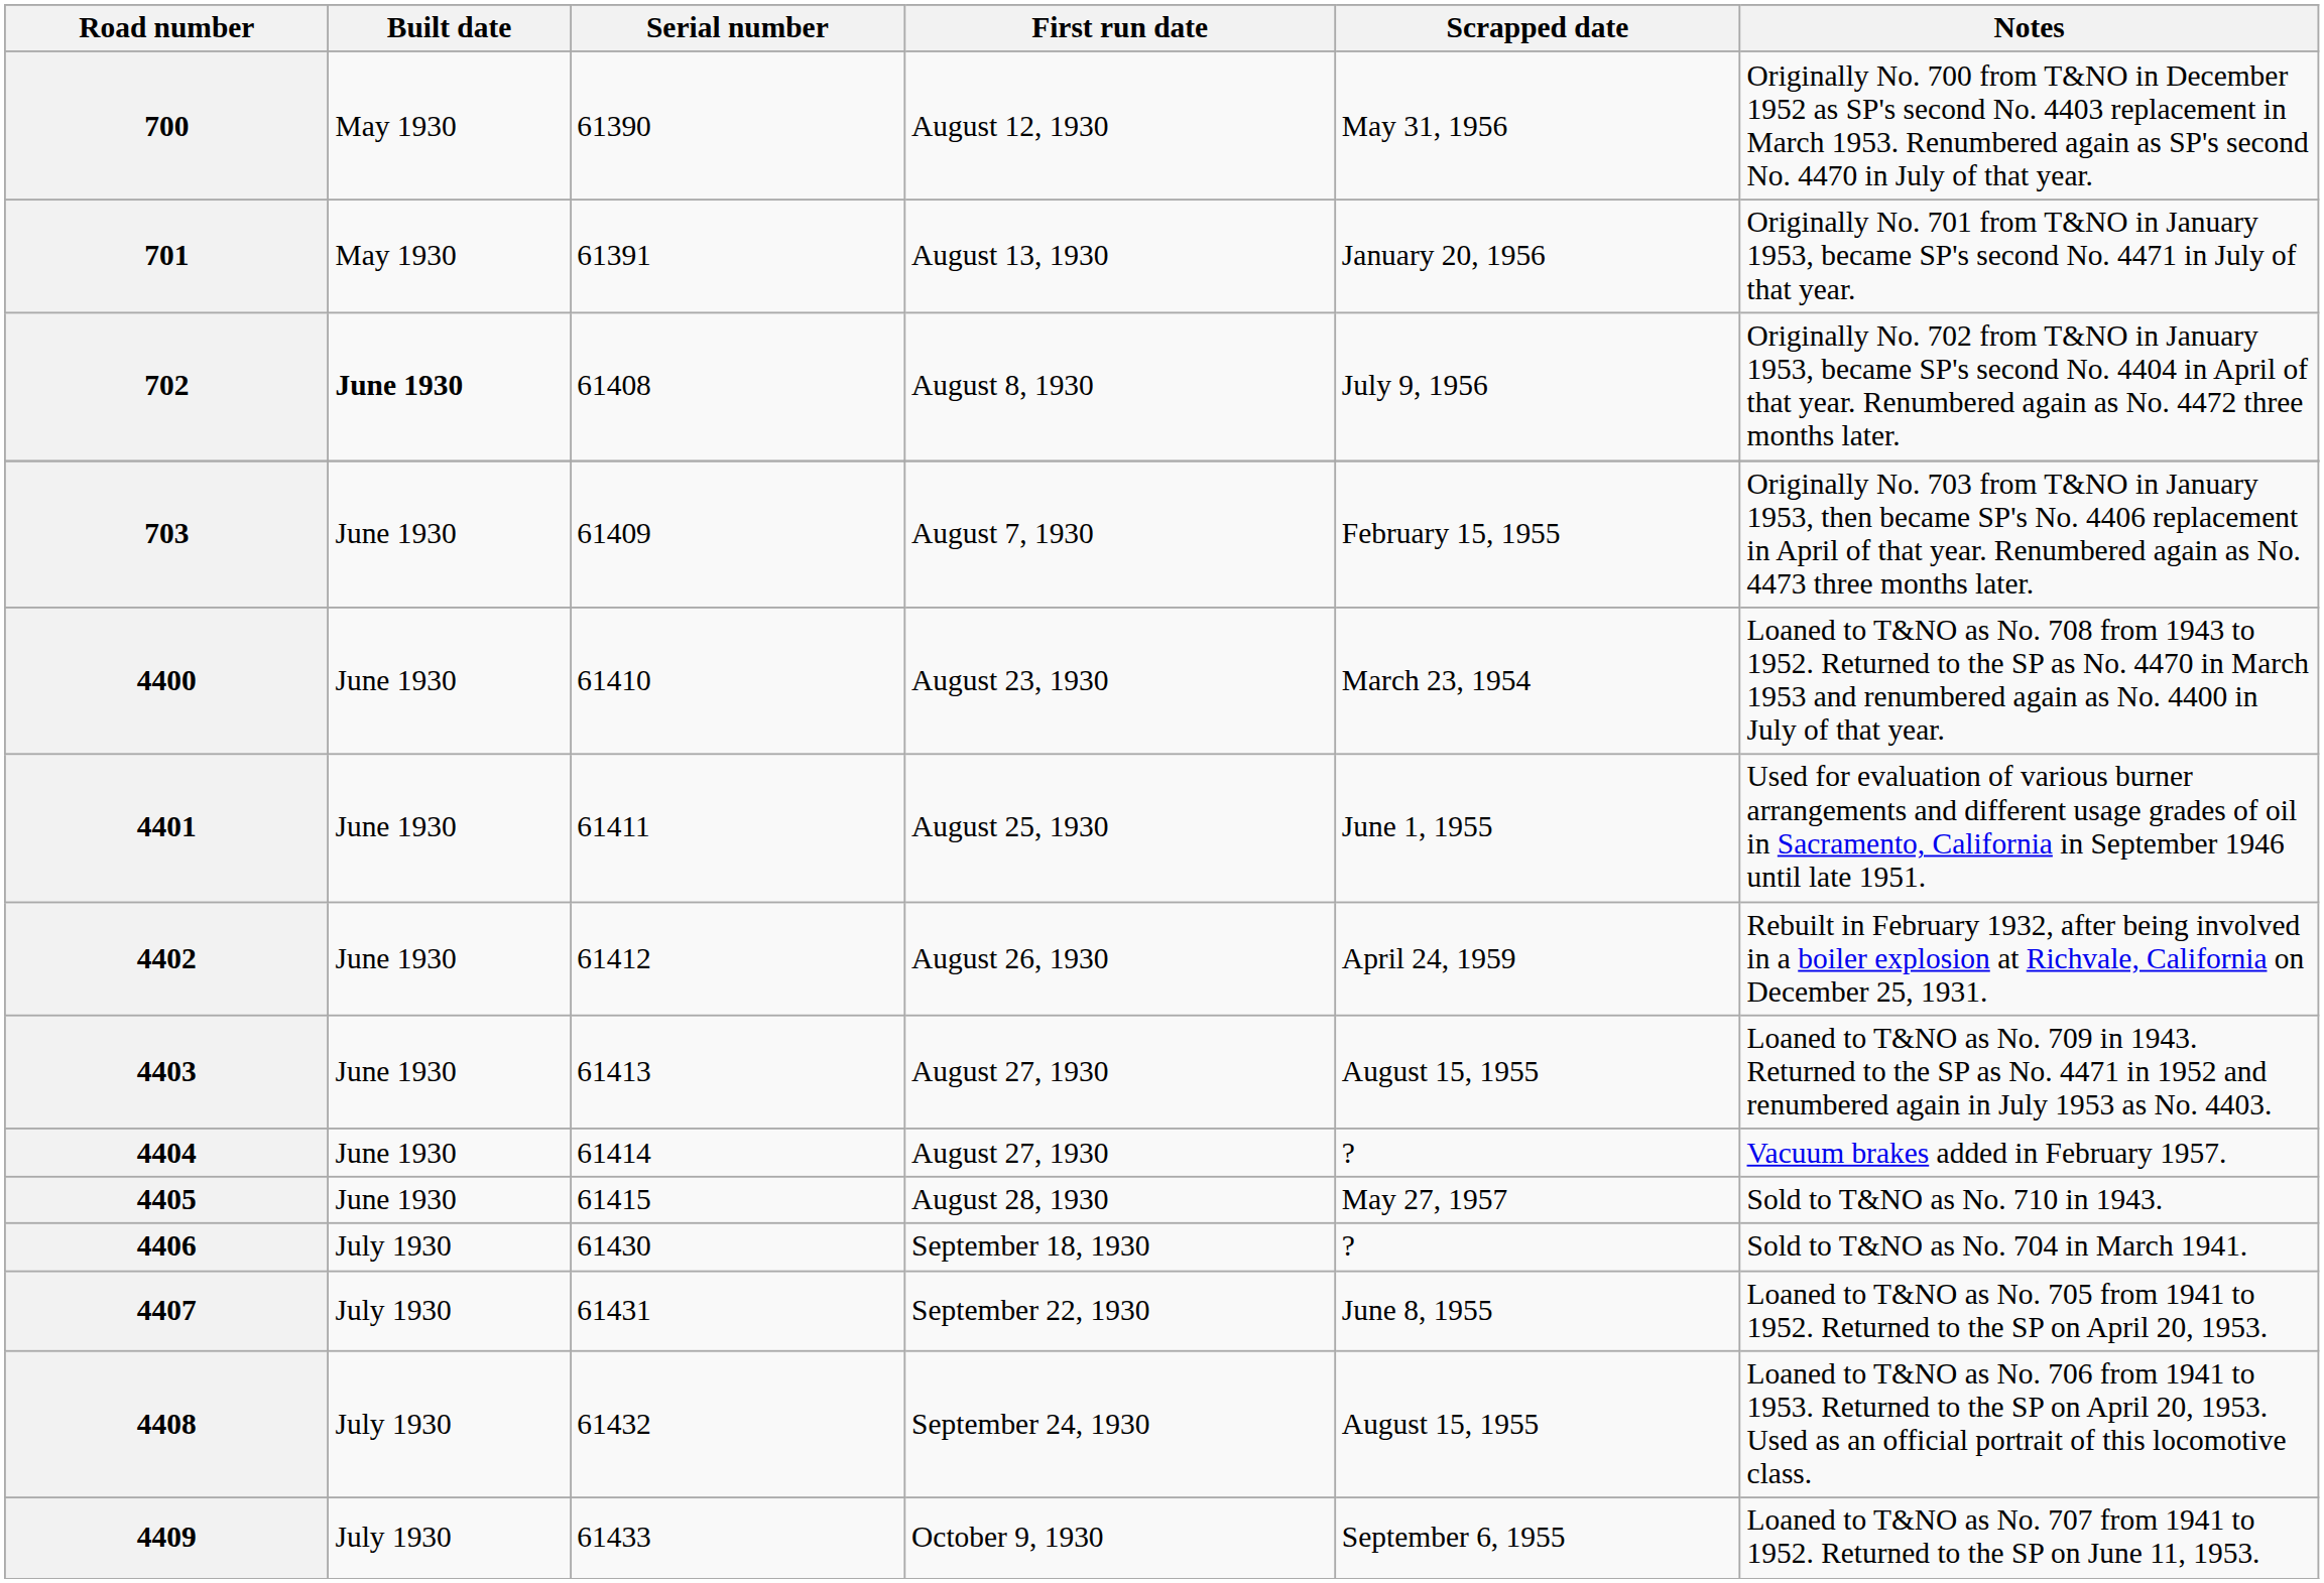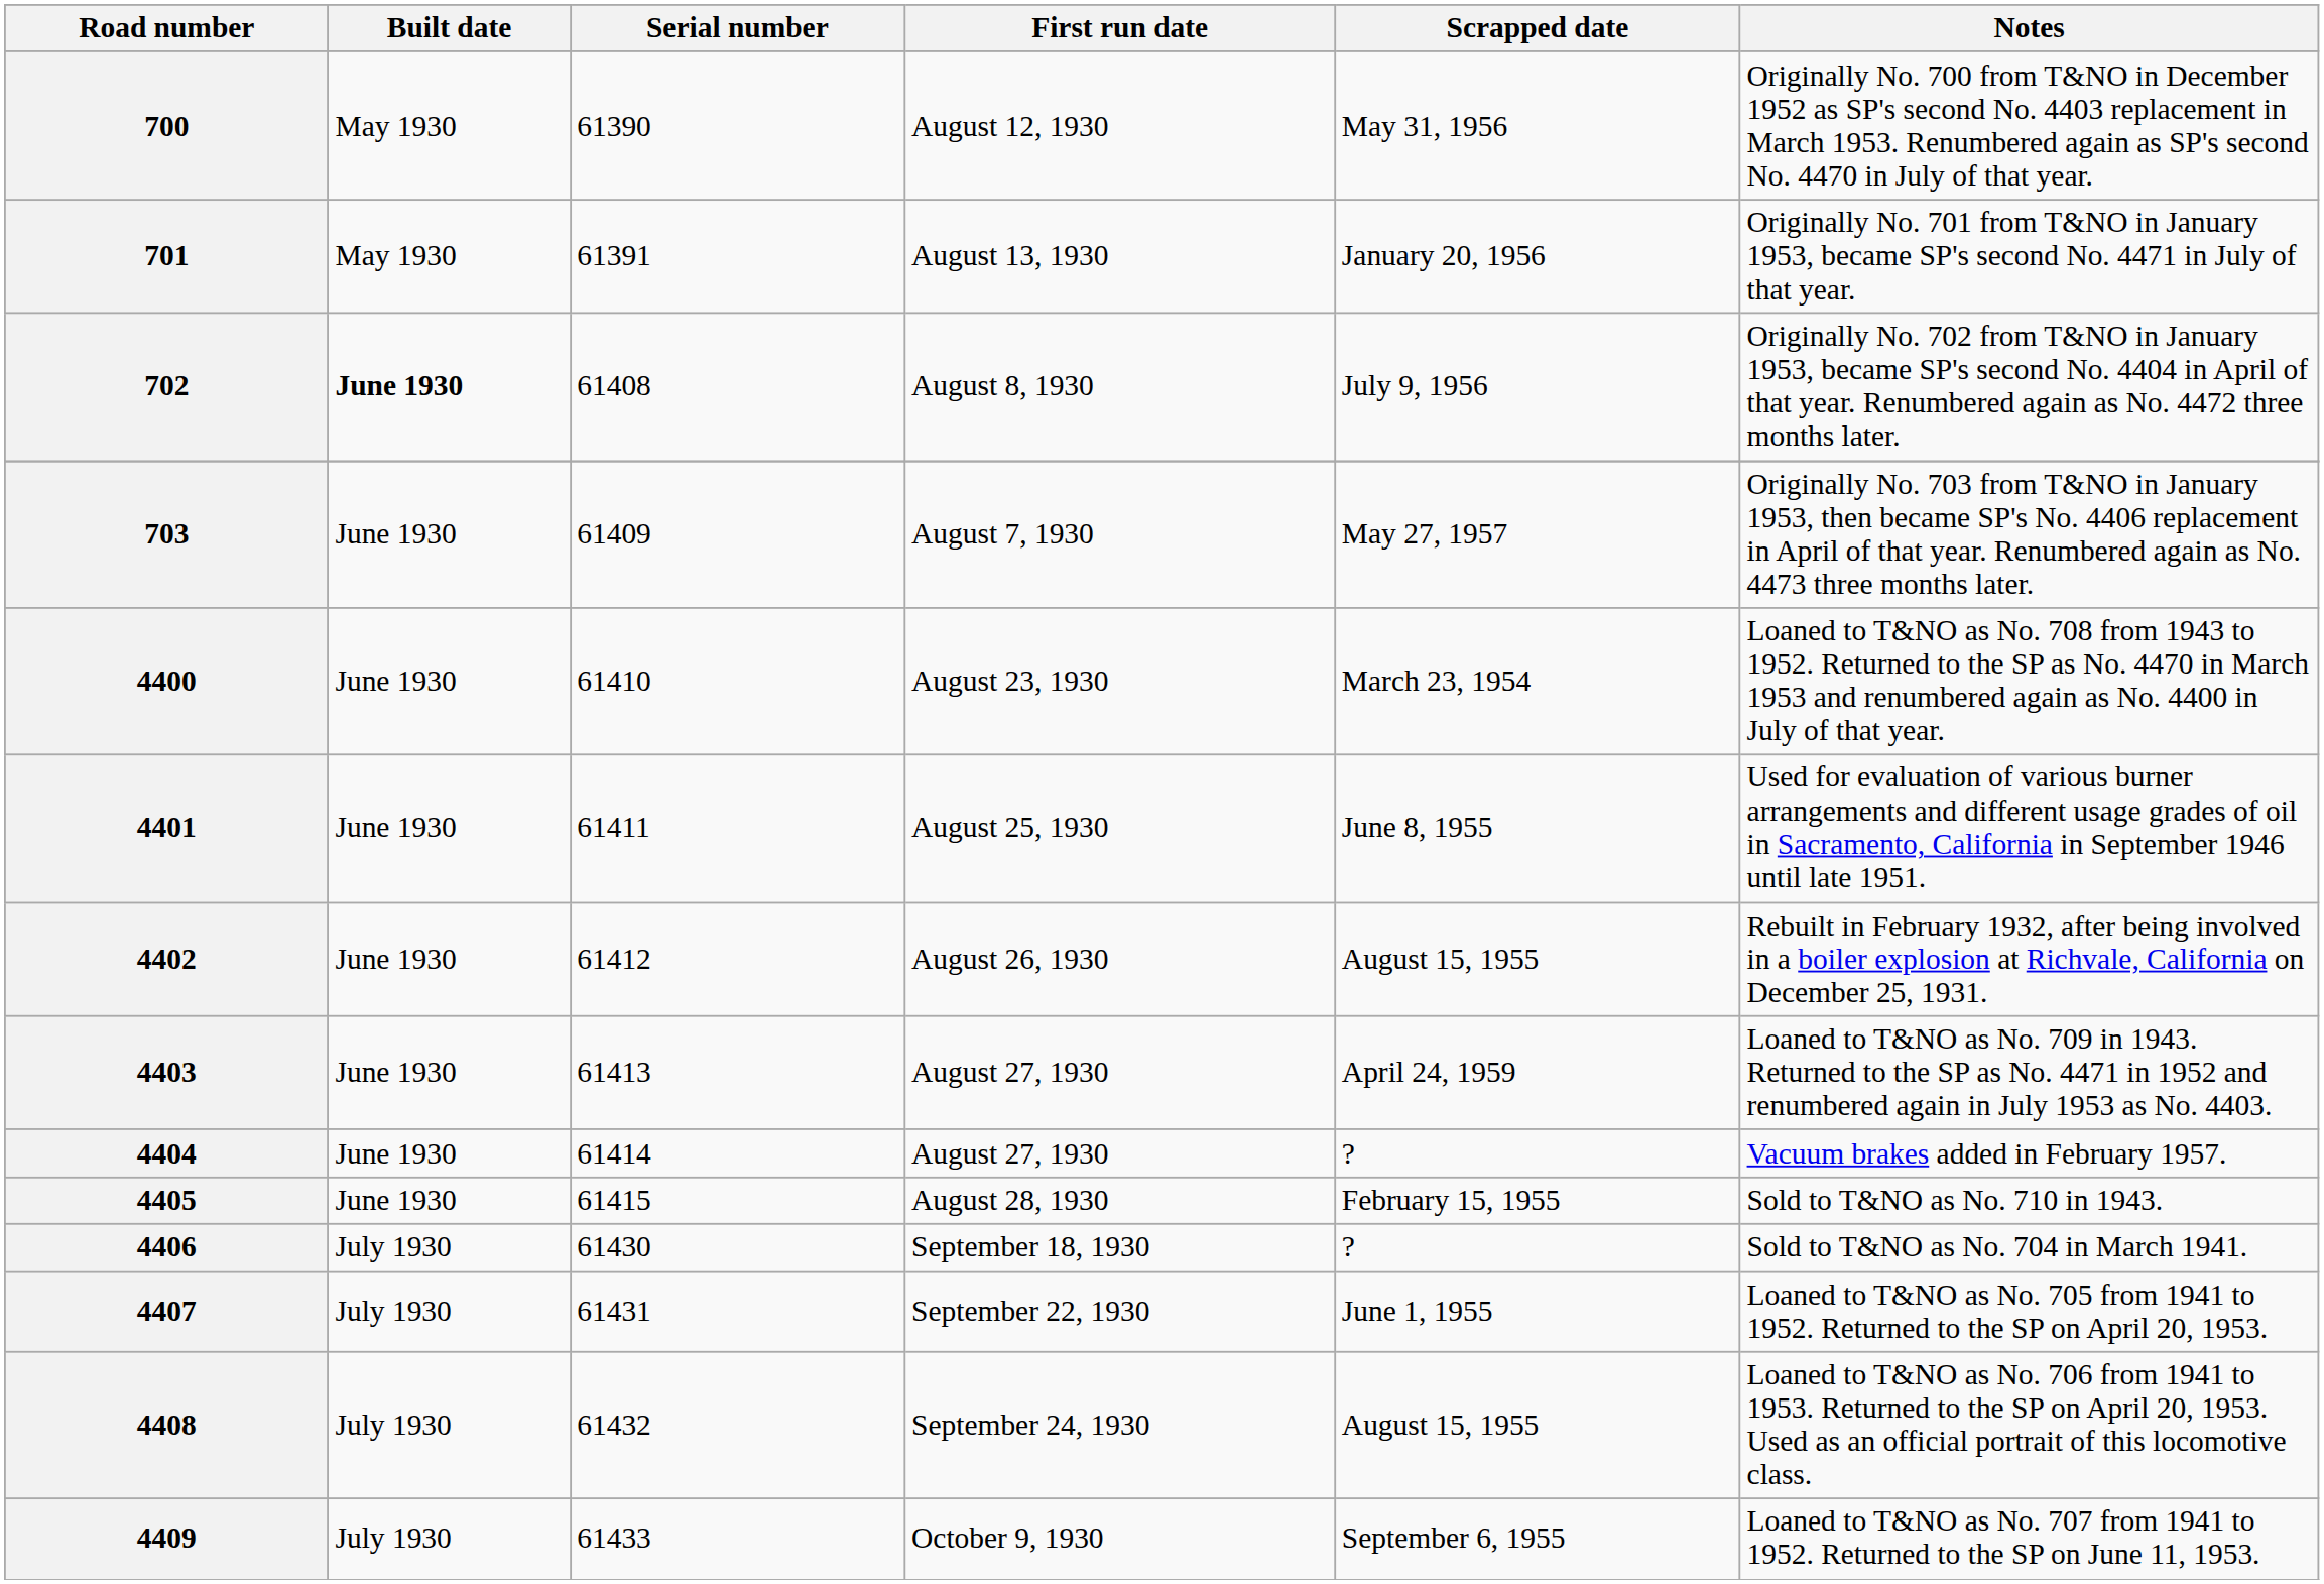703 | Scrapped date: February 15, 1955 -> May 27, 1957
4401 | Scrapped date: June 1, 1955 -> June 8, 1955
4402 | Scrapped date: April 24, 1959 -> August 15, 1955
4403 | Scrapped date: August 15, 1955 -> April 24, 1959
4405 | Scrapped date: May 27, 1957 -> February 15, 1955
4407 | Scrapped date: June 8, 1955 -> June 1, 1955
